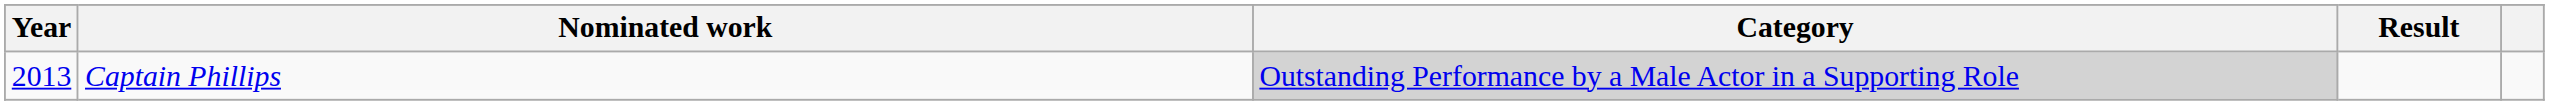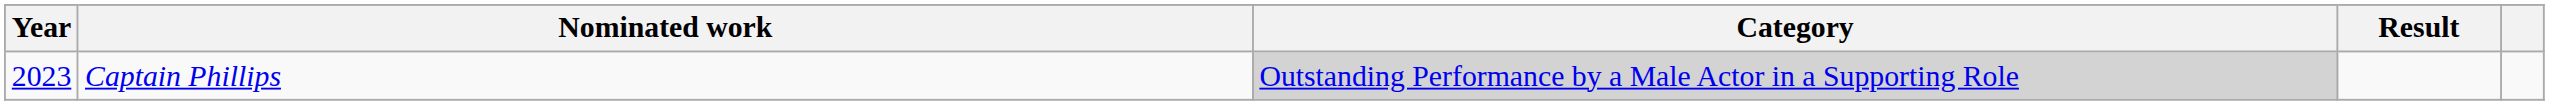Captain Phillips | Year: 2013 -> 2023
